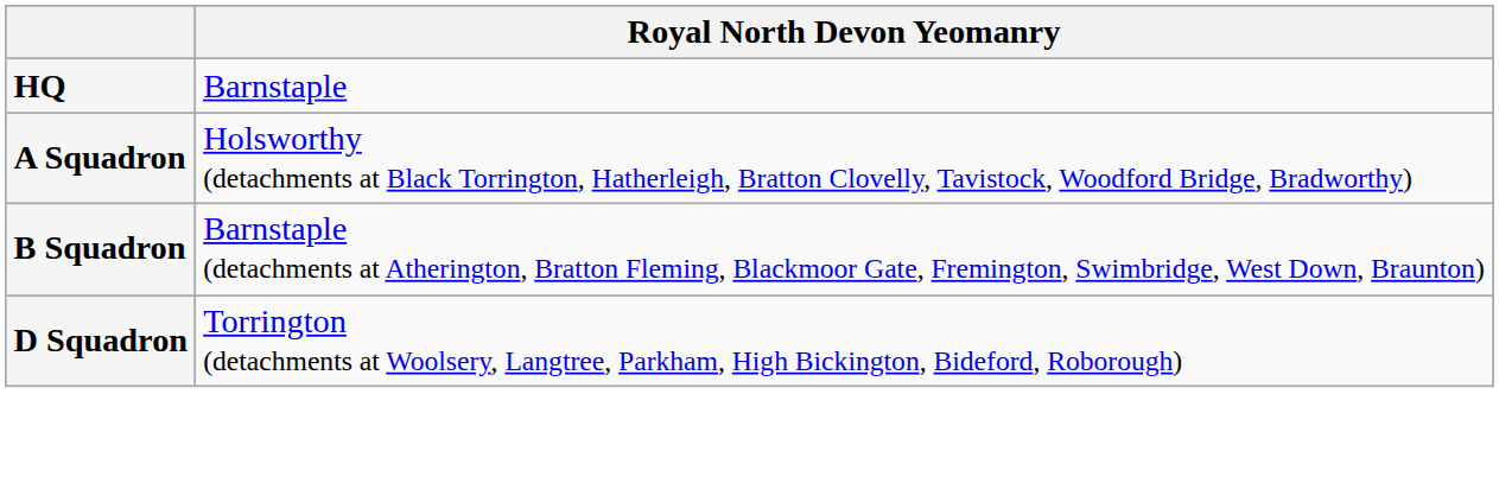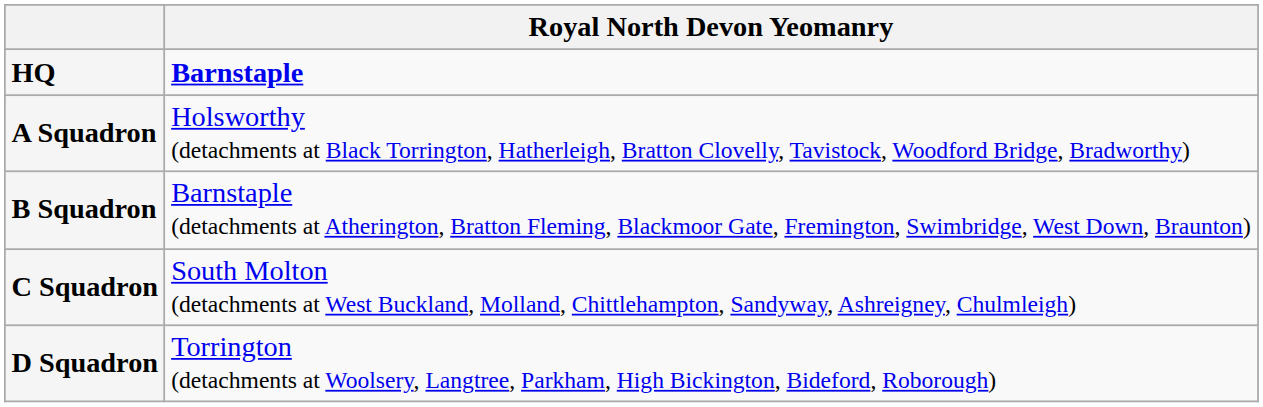HQ | Royal North Devon Yeomanry: normal -> bold
+ row: C Squadron | South Molton (detachments at West Buckland, Molland, Chittlehampton, Sandyway, Ashreigney, Chulmleigh)
